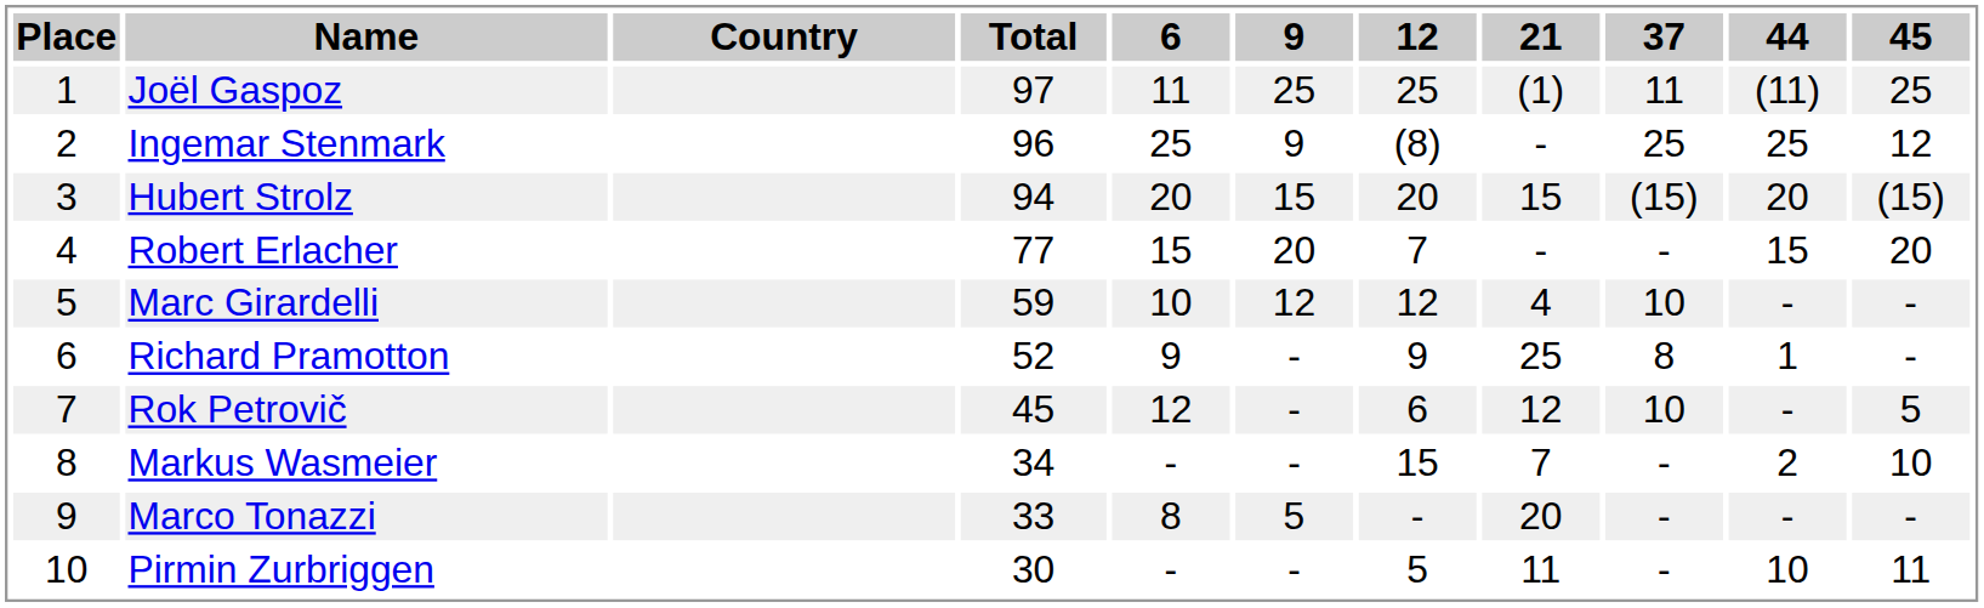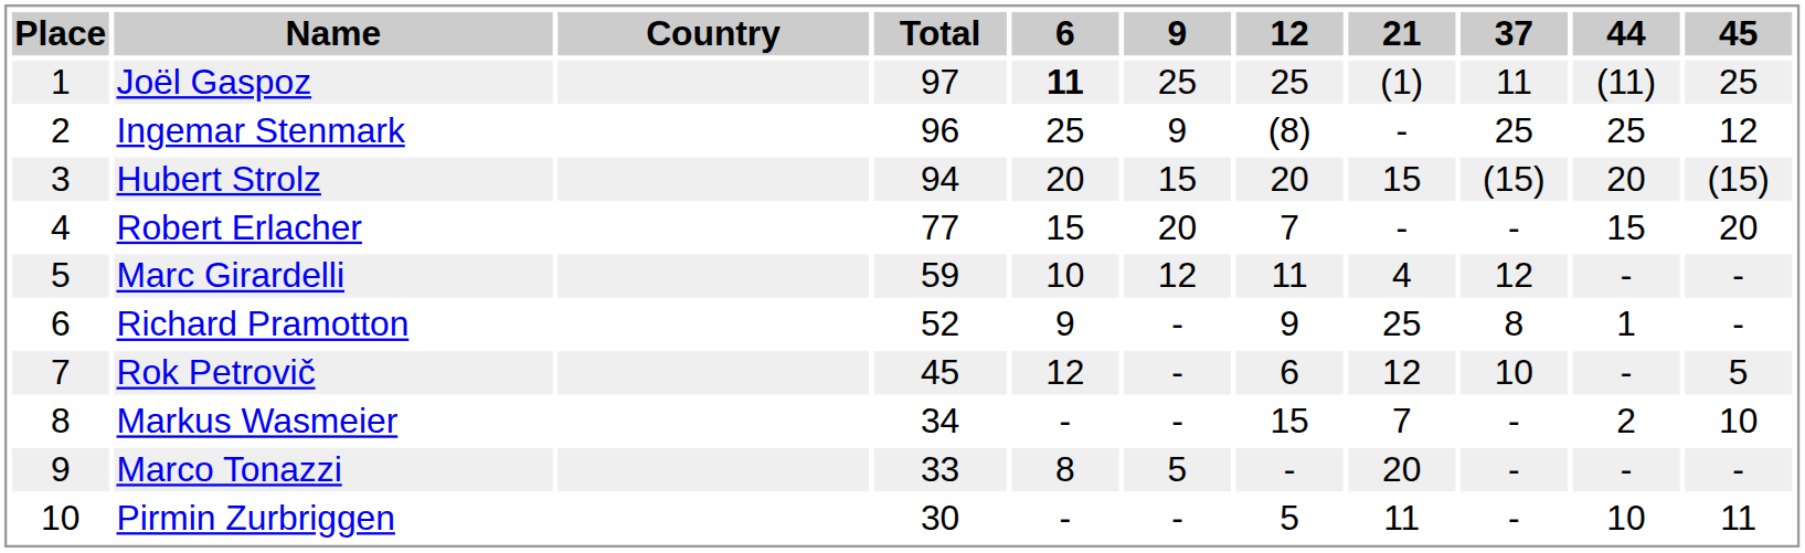Joël Gaspoz | 6: normal -> bold
Marc Girardelli | 12: 12 -> 11
Marc Girardelli | 37: 10 -> 12
